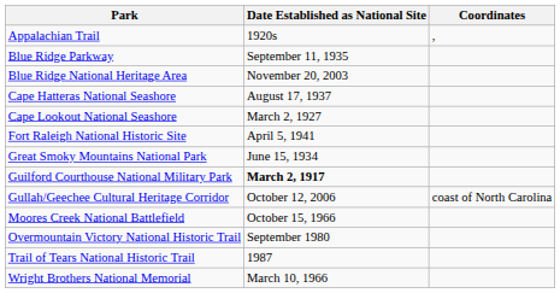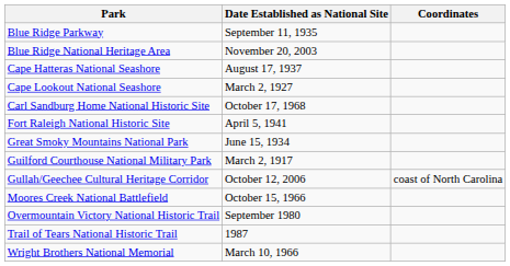- row: Appalachian Trail | 1920s | ,
+ row: Carl Sandburg Home National Historic Site | October 17, 1968
Guilford Courthouse National Military Park | Date Established as National Site: bold -> normal
